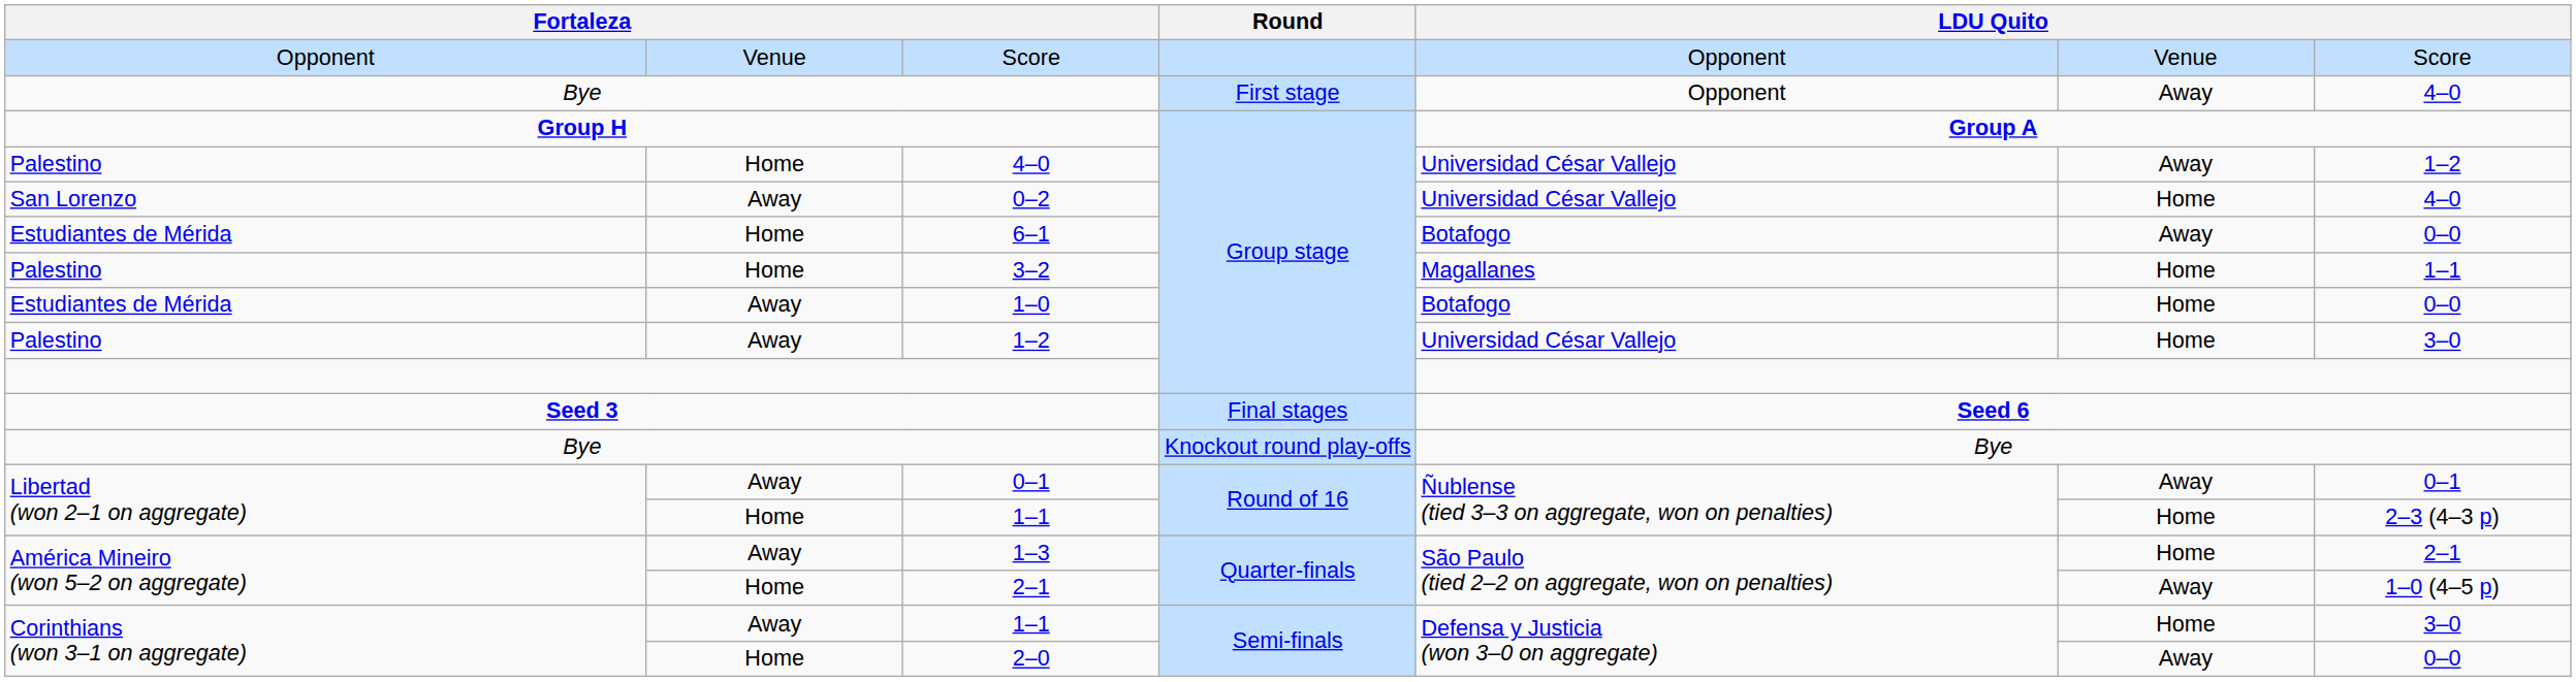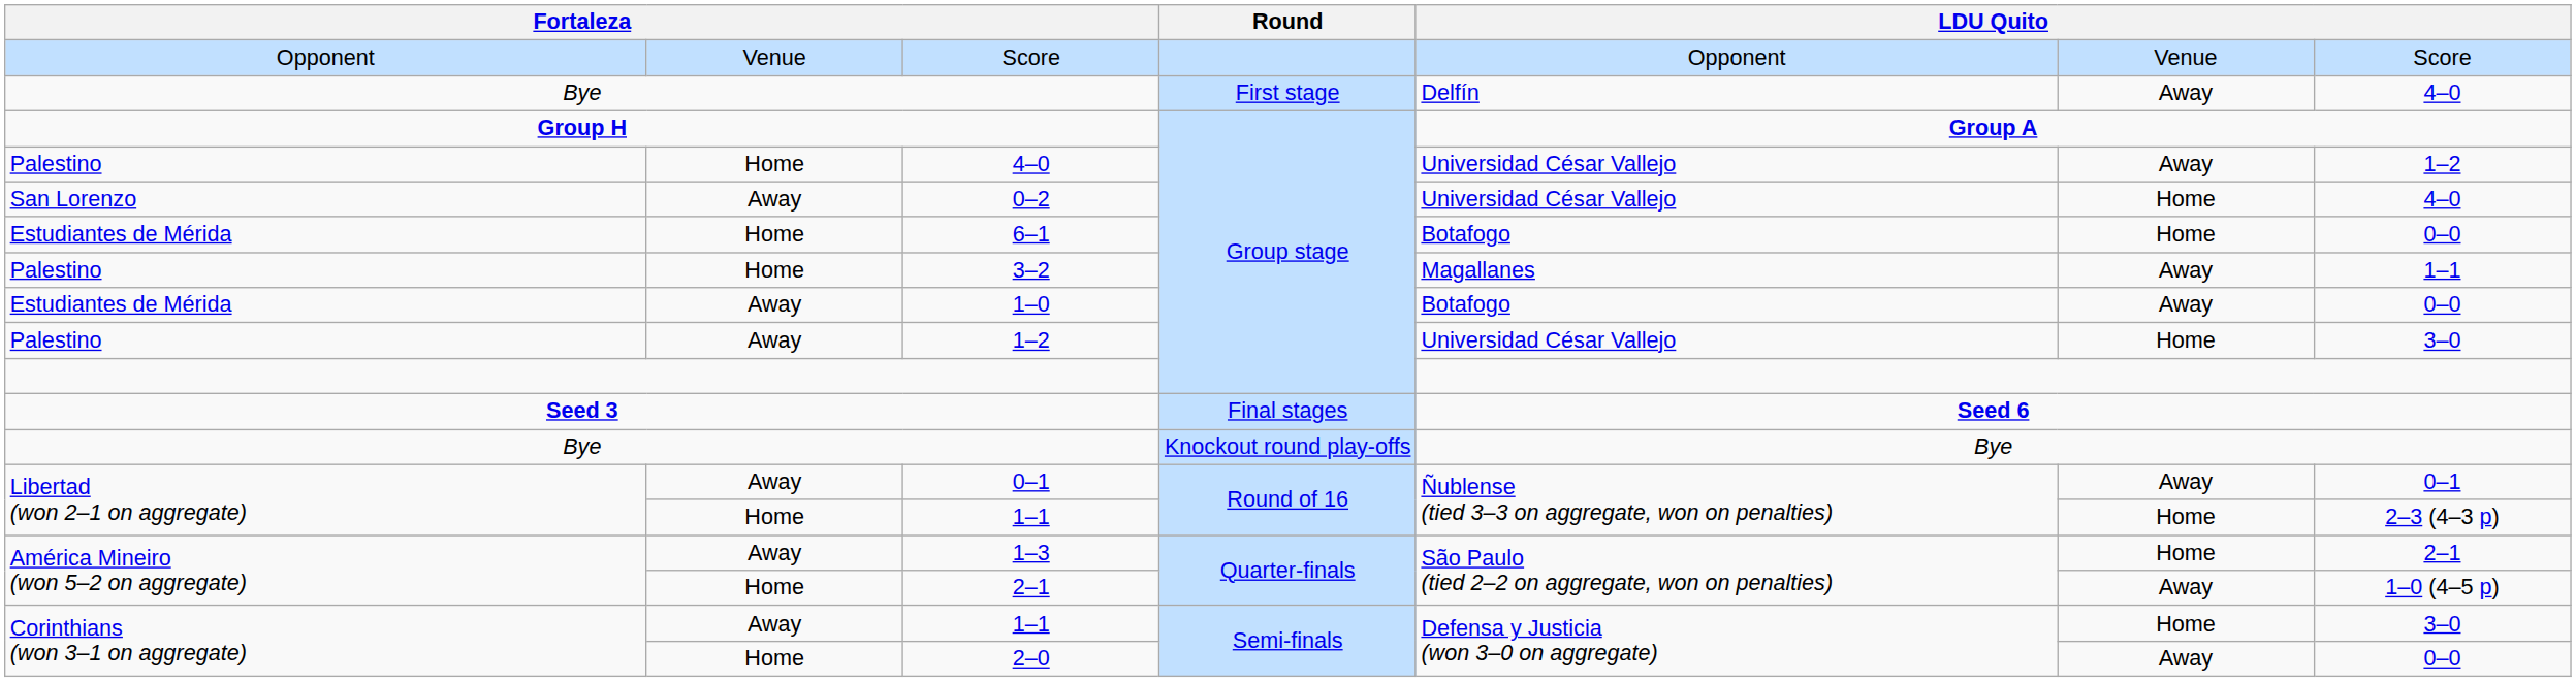Bye / First stage | column 5: Opponent -> Delfín
6–1 | column 6: Away -> Home
3–2 | column 6: Home -> Away
1–0 | column 6: Home -> Away
